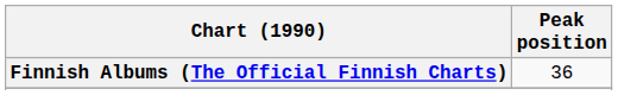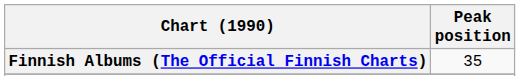Finnish Albums (The Official Finnish Charts) | Peak position: 36 -> 35
